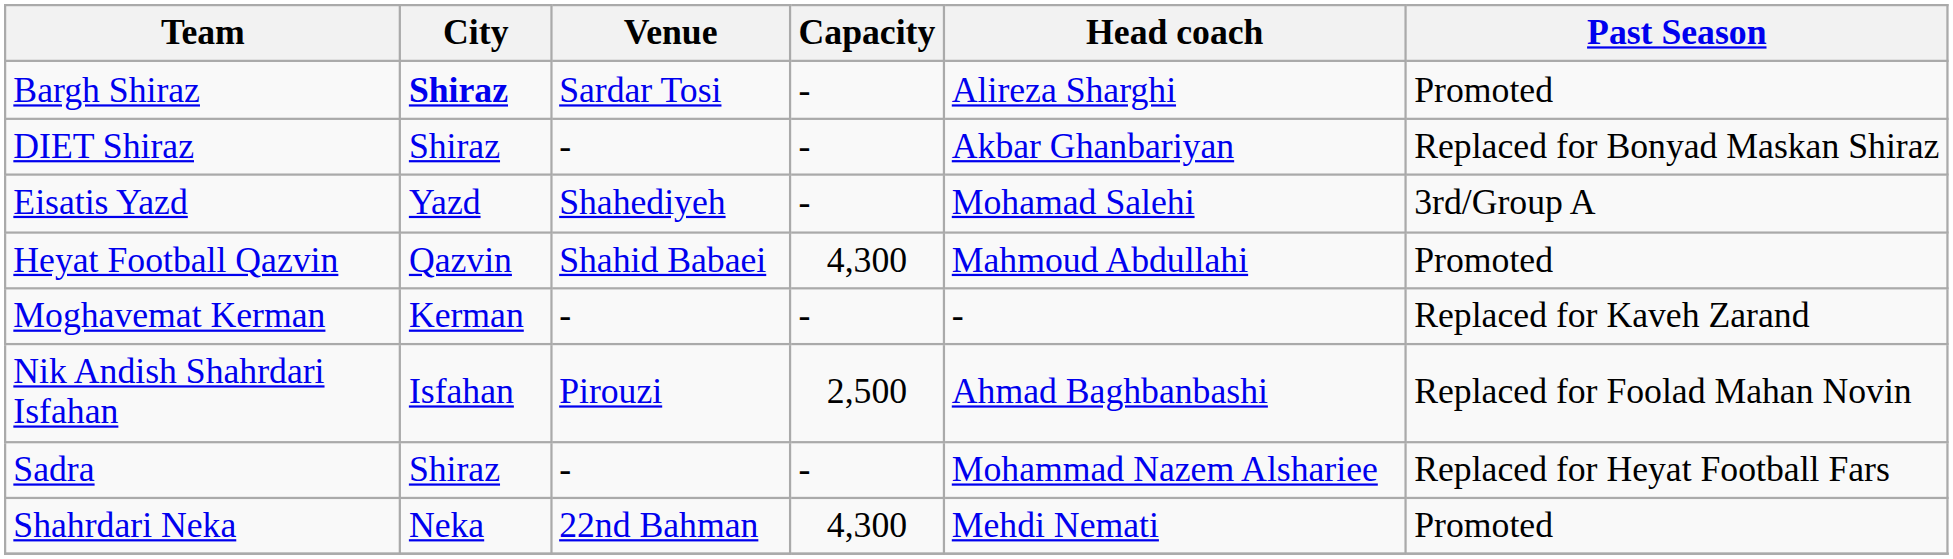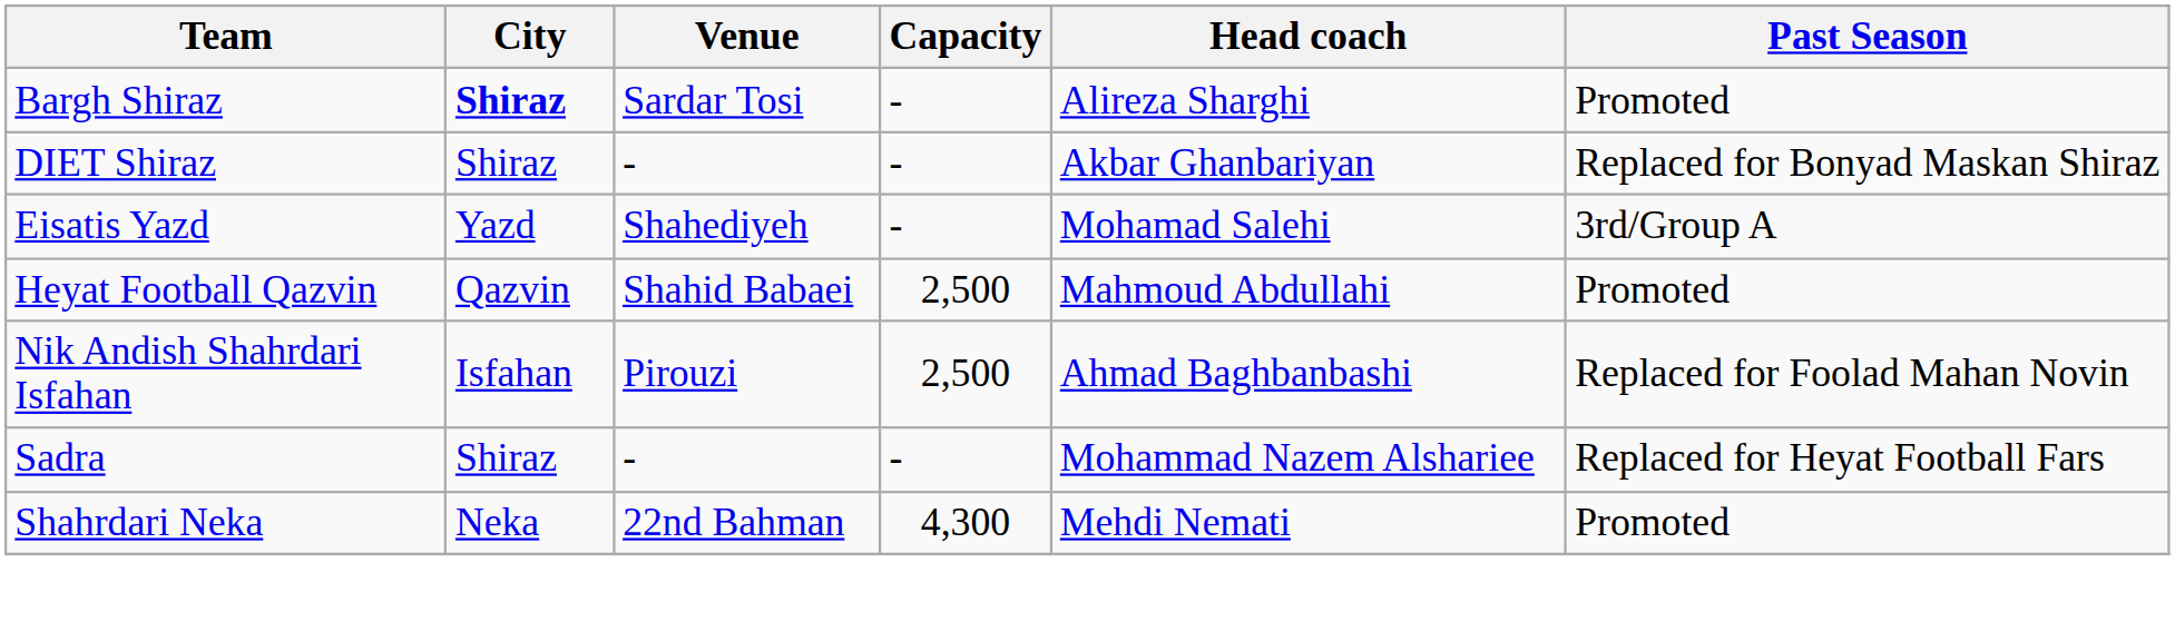Heyat Football Qazvin | Capacity: 4,300 -> 2,500
- row: Moghavemat Kerman | Kerman | - | - | - | Replaced for Kaveh Zarand
